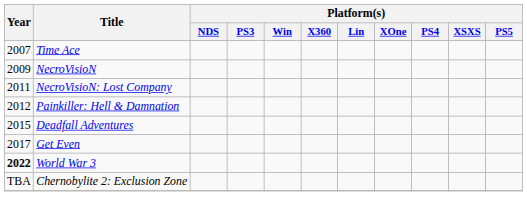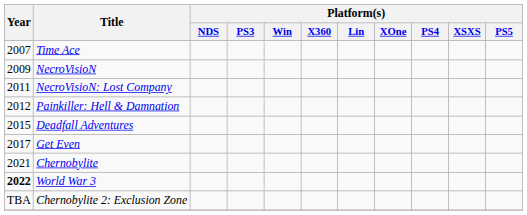+ row: 2021 | Chernobylite
